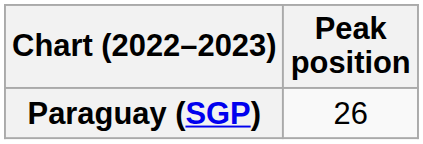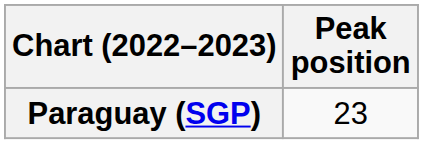Paraguay (SGP) | Peak position: 26 -> 23
